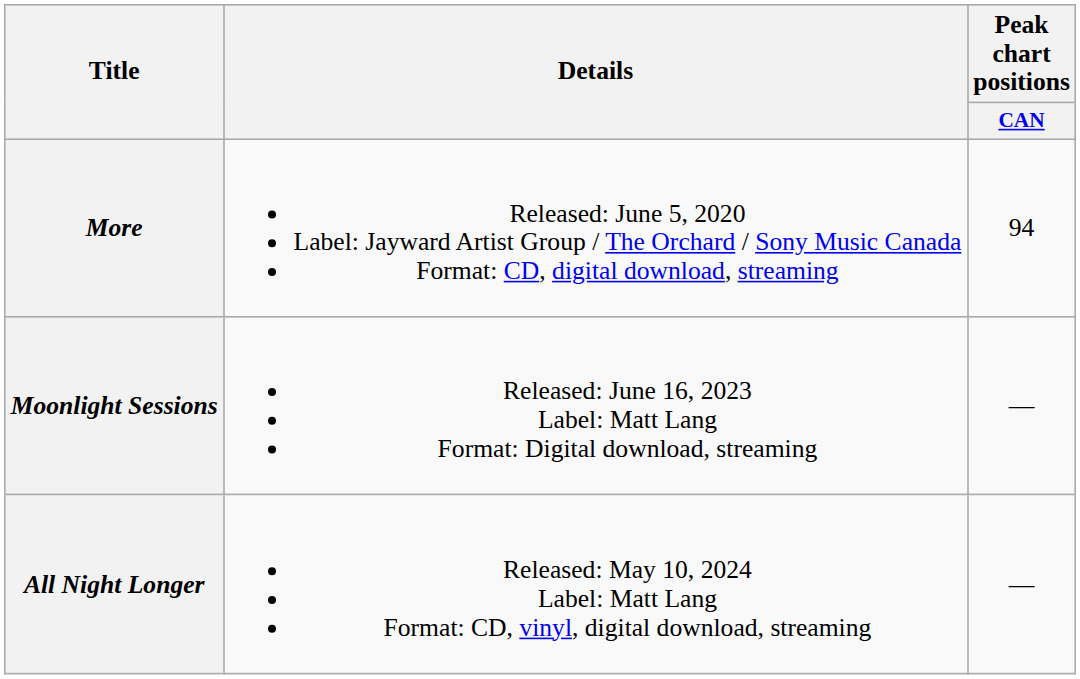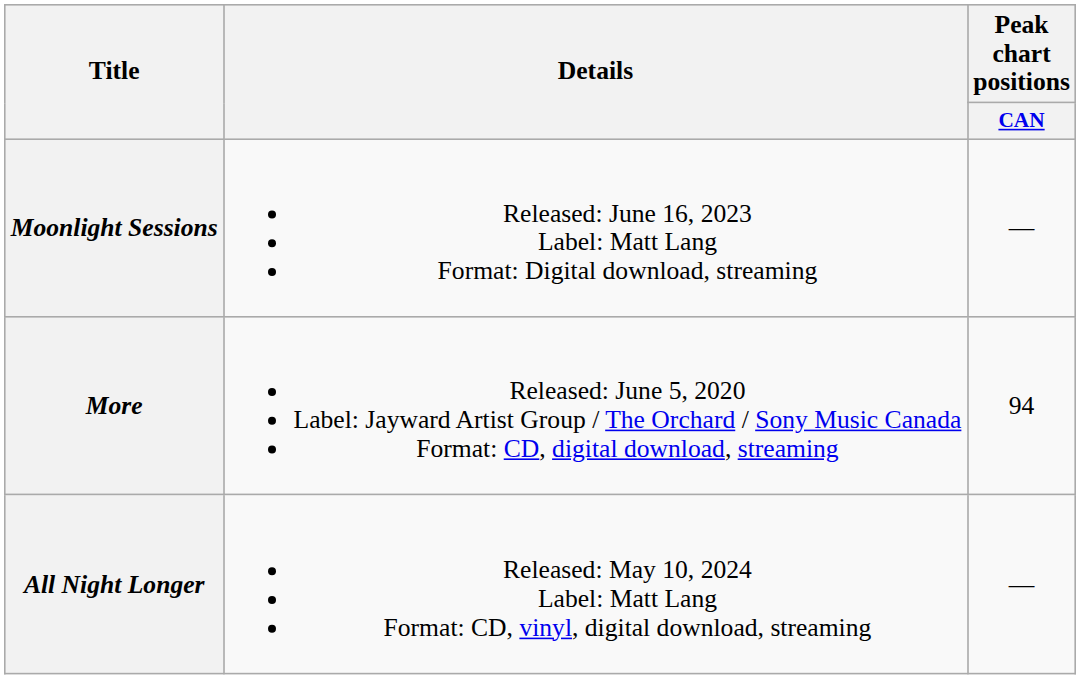rows swapped: More <-> Moonlight Sessions
